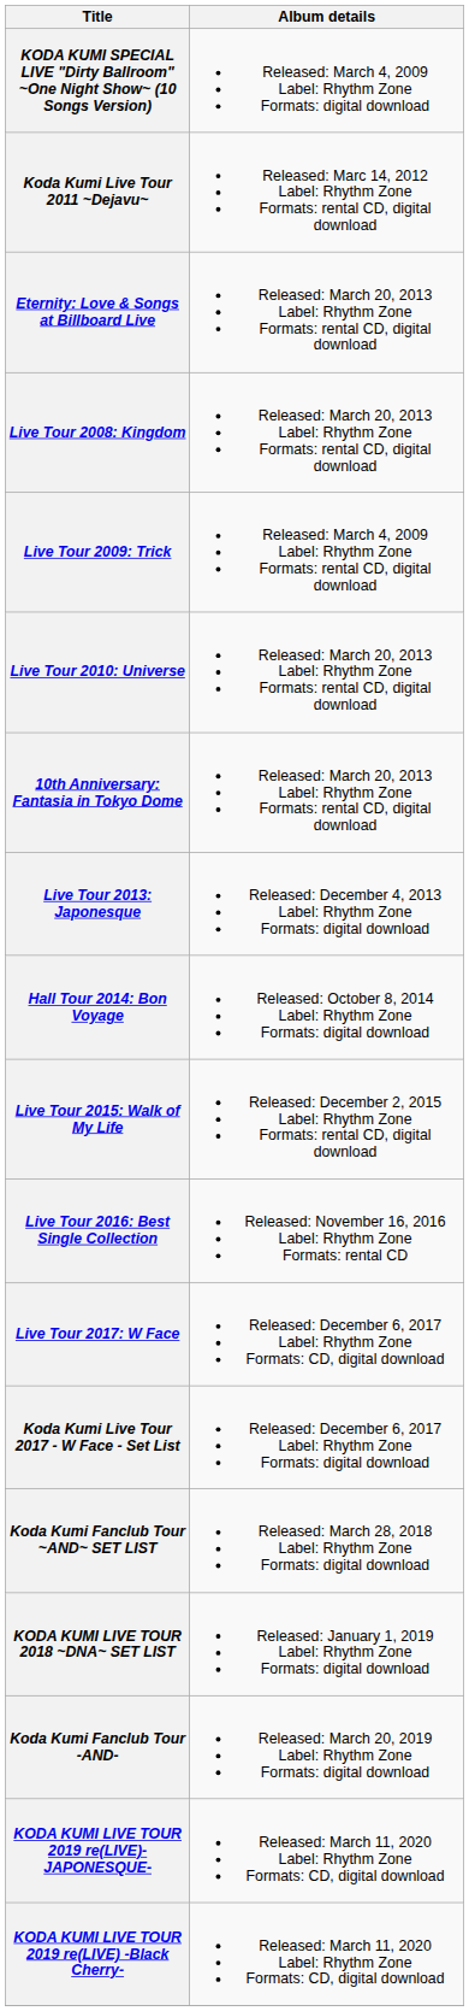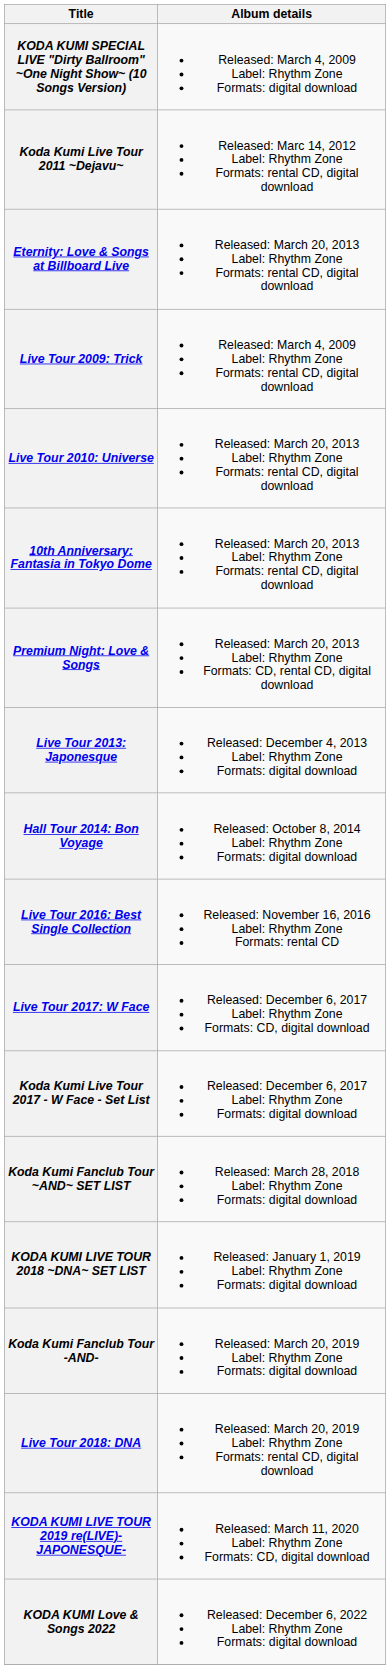- row: Live Tour 2008: Kingdom | Released: March 20, 2013 Label: Rhythm Zone Formats: rental CD, digital download
+ row: Premium Night: Love & Songs | Released: March 20, 2013 Label: Rhythm Zone Formats: CD, rental CD, digital download
- row: Live Tour 2015: Walk of My Life | Released: December 2, 2015 Label: Rhythm Zone Formats: rental CD, digital download
+ row: Live Tour 2018: DNA | Released: March 20, 2019 Label: Rhythm Zone Formats: rental CD, digital download
- row: KODA KUMI LIVE TOUR 2019 re(LIVE) -Black Cherry- | Released: March 11, 2020 Label: Rhythm Zone Formats: CD, digital download
+ row: KODA KUMI Love & Songs 2022 | Released: December 6, 2022 Label: Rhythm Zone Formats: digital download
